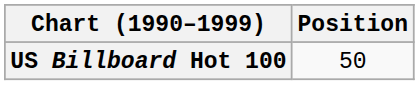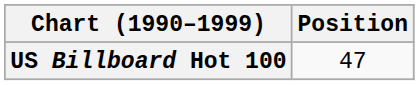US Billboard Hot 100 | Position: 50 -> 47
